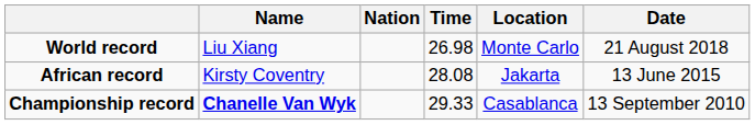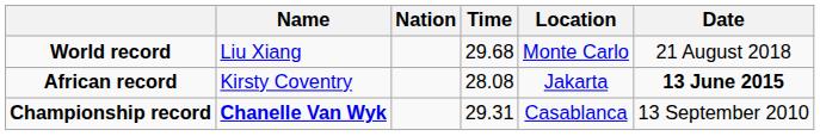World record | Time: 26.98 -> 29.68
African record | Date: normal -> bold
Championship record | Time: 29.33 -> 29.31
